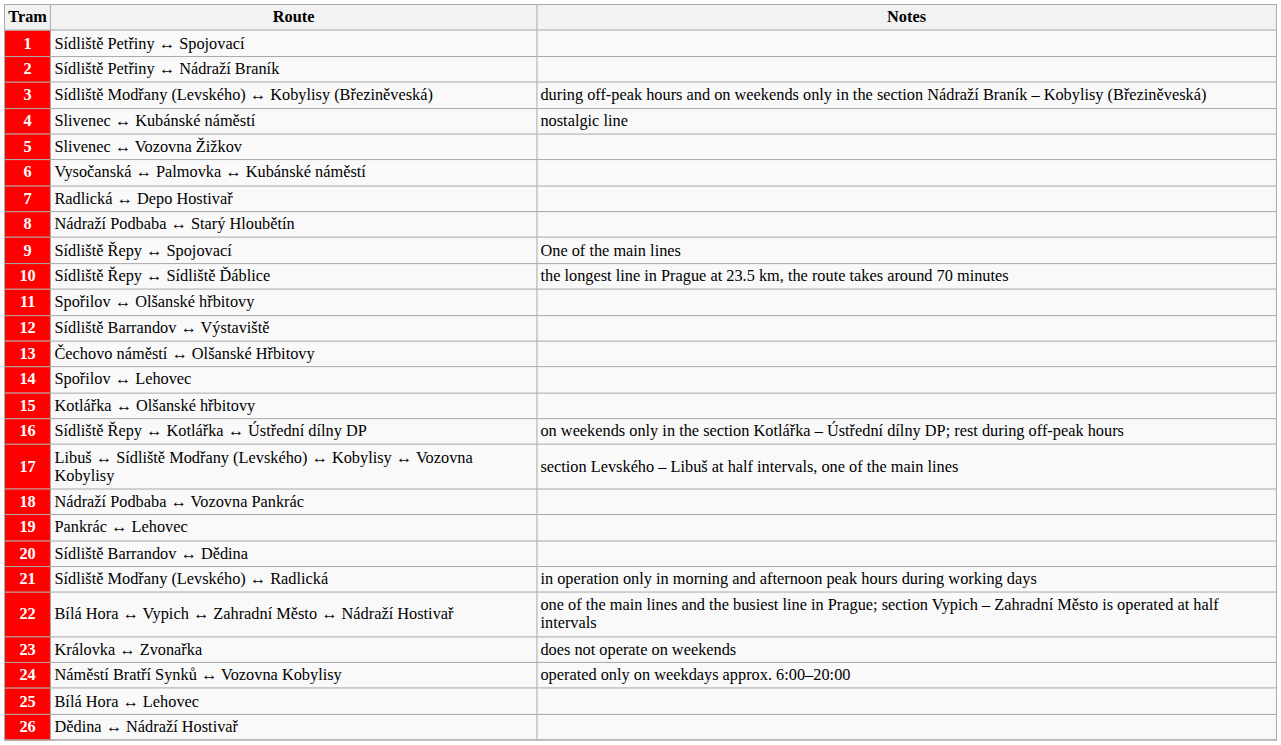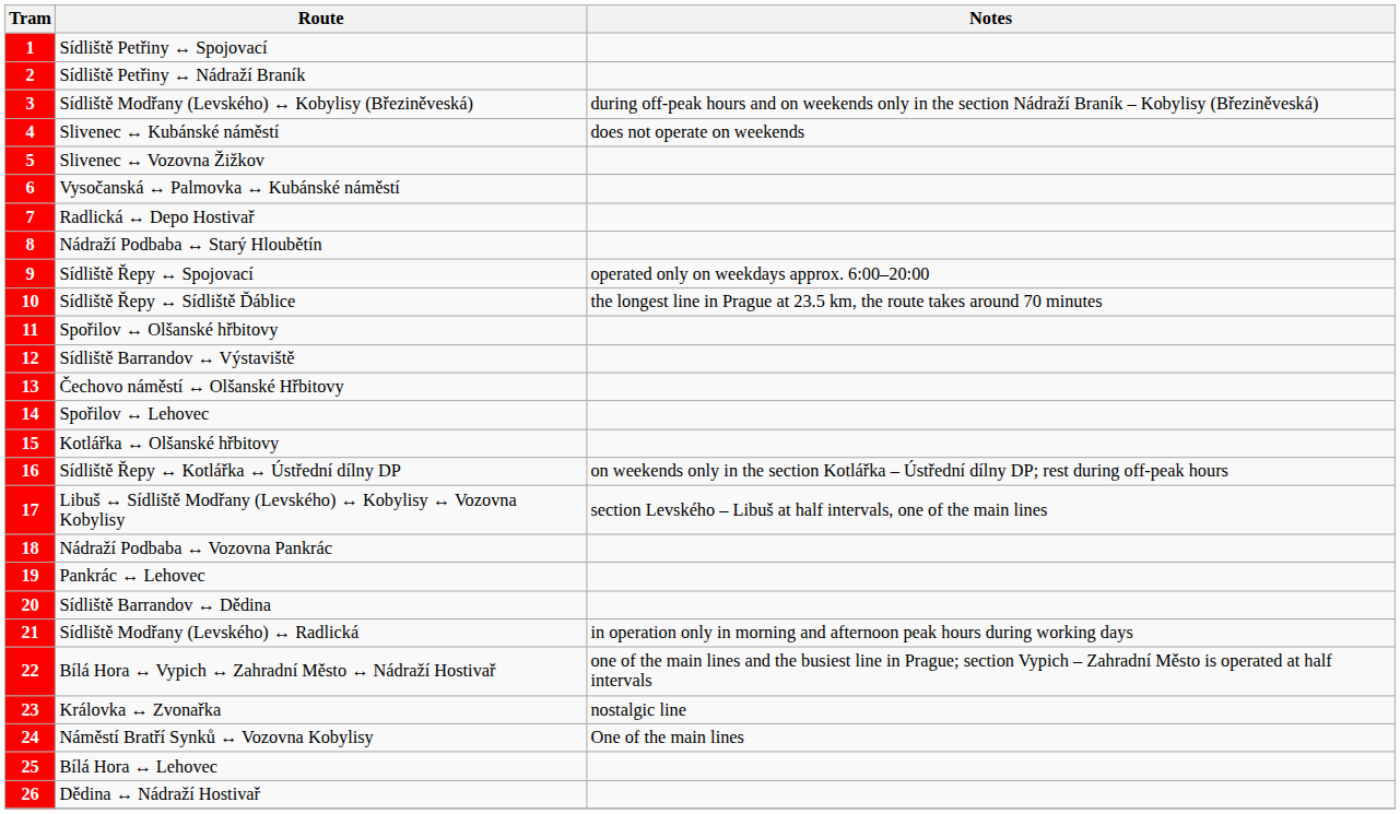Slivenec ↔ Kubánské náměstí | Notes: nostalgic line -> does not operate on weekends
Sídliště Řepy ↔ Spojovací | Notes: One of the main lines -> operated only on weekdays approx. 6:00–20:00
Královka ↔ Zvonařka | Notes: does not operate on weekends -> nostalgic line
Náměstí Bratří Synků ↔ Vozovna Kobylisy | Notes: operated only on weekdays approx. 6:00–20:00 -> One of the main lines
